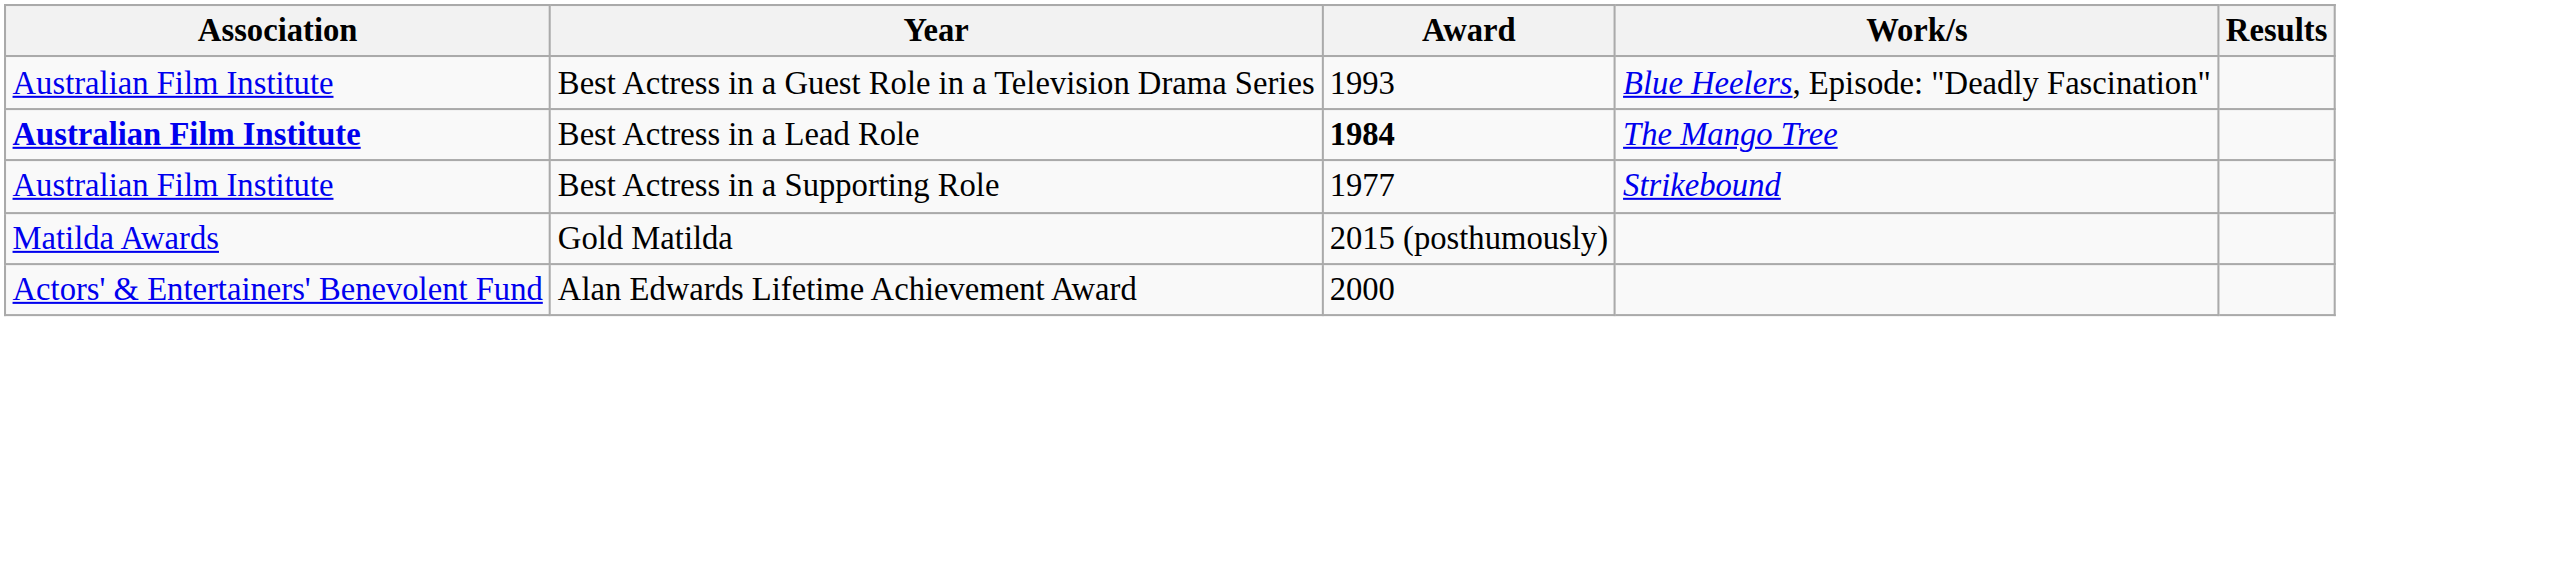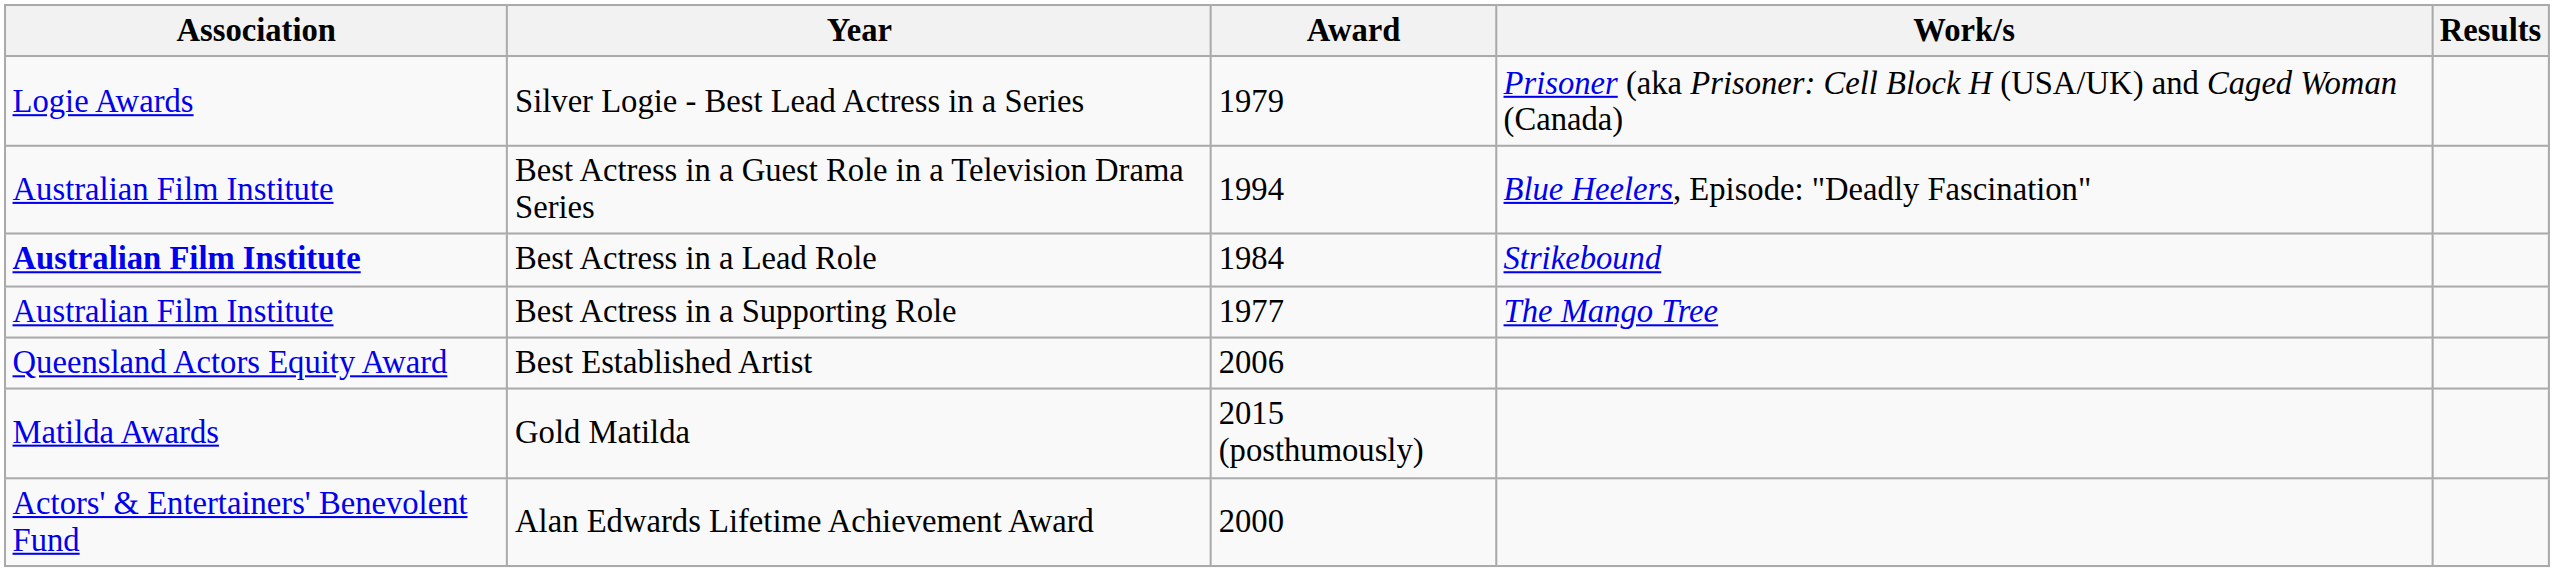+ row: Logie Awards | Silver Logie - Best Lead Actress in a Series | 1979 | Prisoner (aka Prisoner: Cell Block H (USA/UK) and Caged Woman (Canada)
Best Actress in a Guest Role in a Television Drama Series | Award: 1993 -> 1994
Best Actress in a Lead Role | Award: bold -> normal
Best Actress in a Lead Role | Work/s: The Mango Tree -> Strikebound
Best Actress in a Supporting Role | Work/s: Strikebound -> The Mango Tree
+ row: Queensland Actors Equity Award | Best Established Artist | 2006
